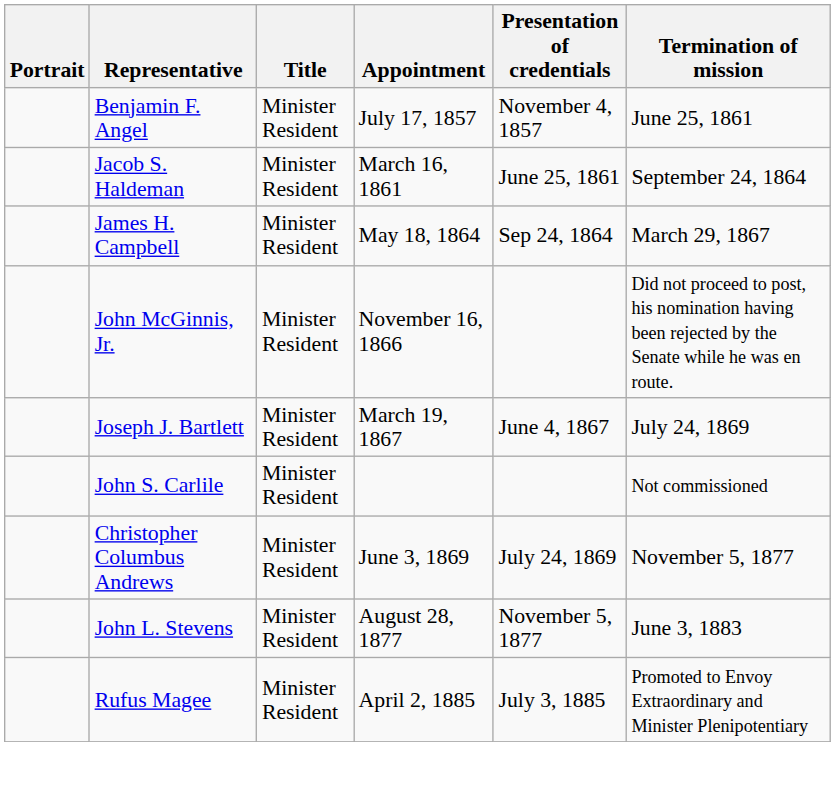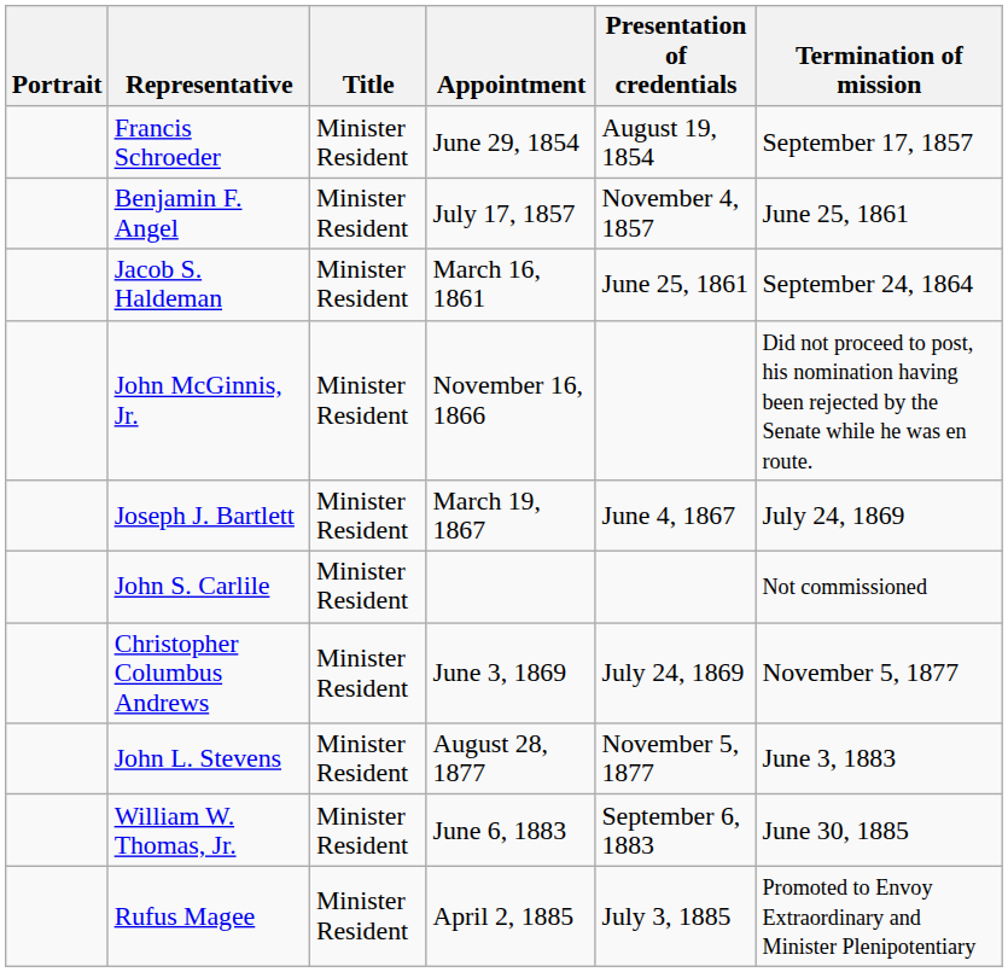+ row: Francis Schroeder | Minister Resident | June 29, 1854 | August 19, 1854 | September 17, 1857
- row: James H. Campbell | Minister Resident | May 18, 1864 | Sep 24, 1864 | March 29, 1867
+ row: William W. Thomas, Jr. | Minister Resident | June 6, 1883 | September 6, 1883 | June 30, 1885
